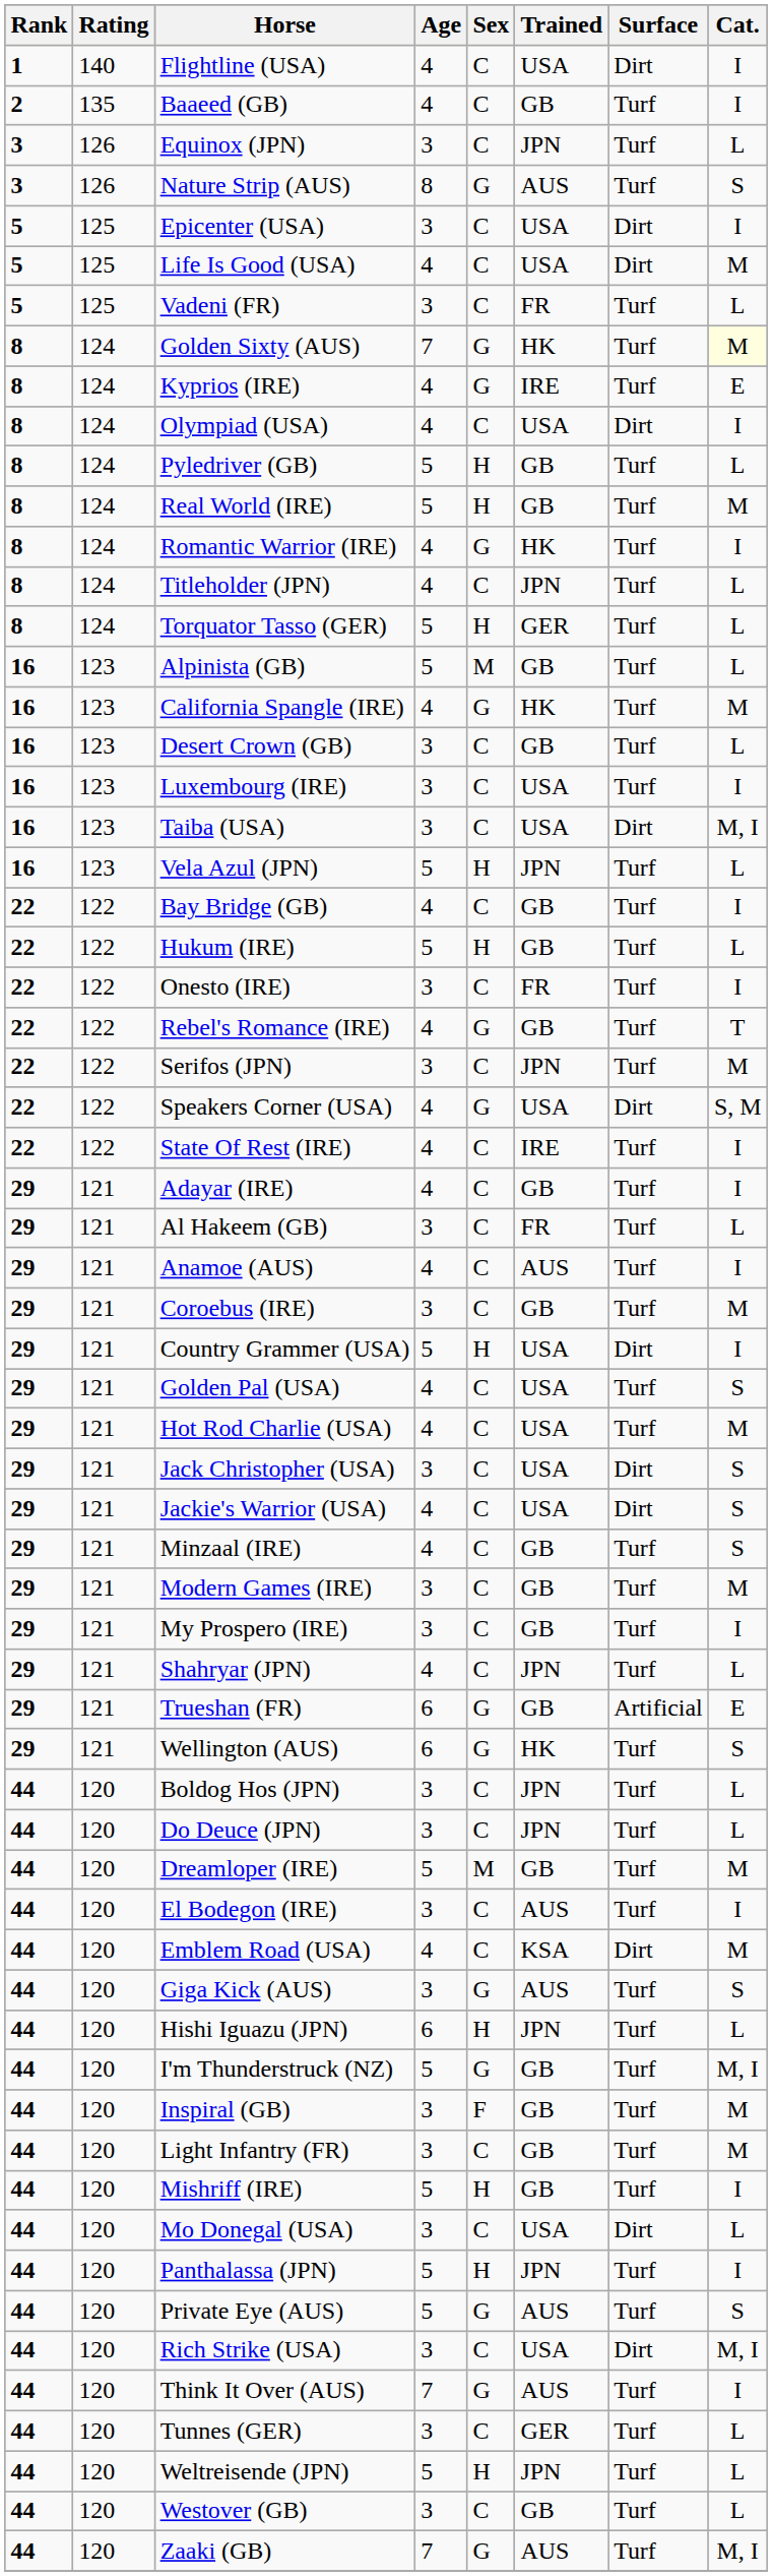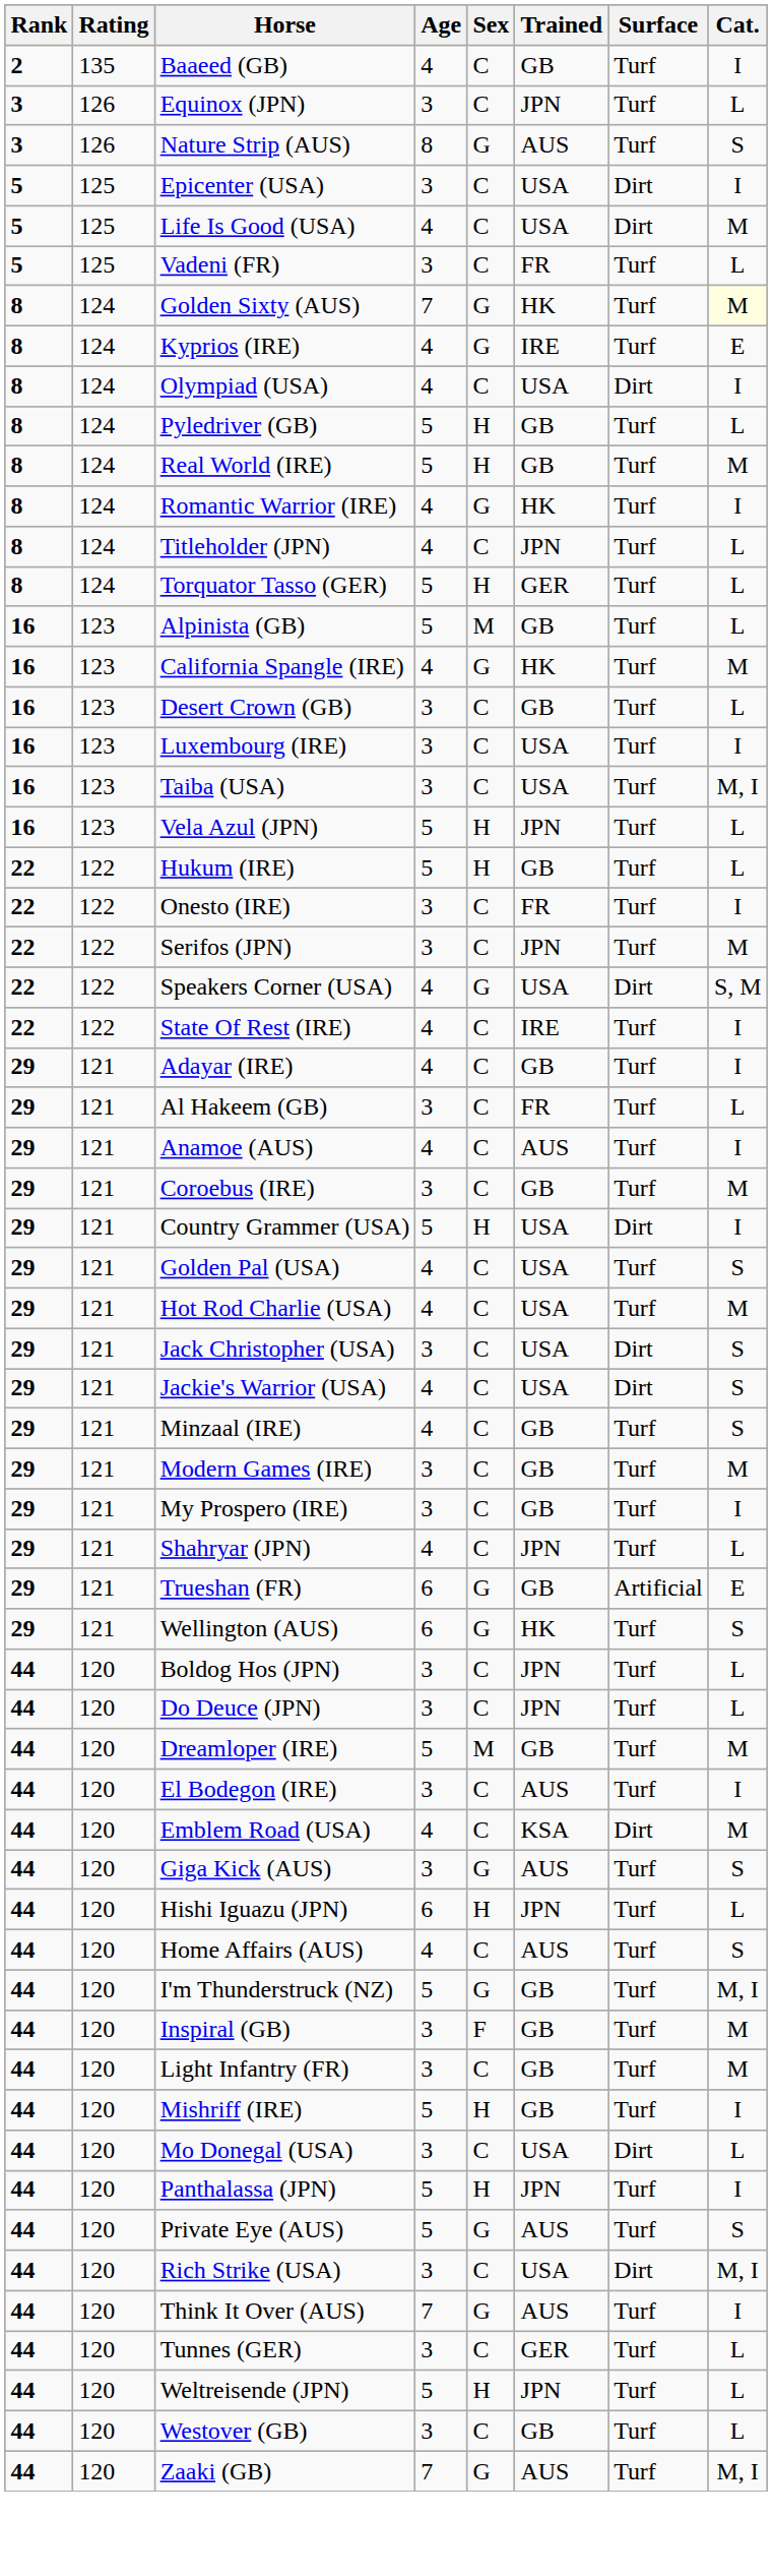- row: 1 | 140 | Flightline (USA) | 4 | C | USA | Dirt | I
Taiba (USA) | Surface: Dirt -> Turf
- row: 22 | 122 | Bay Bridge (GB) | 4 | C | GB | Turf | I
- row: 22 | 122 | Rebel's Romance (IRE) | 4 | G | GB | Turf | T
+ row: 44 | 120 | Home Affairs (AUS) | 4 | C | AUS | Turf | S
